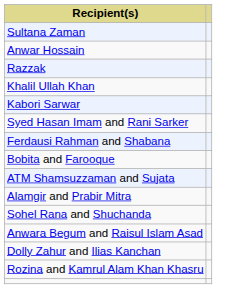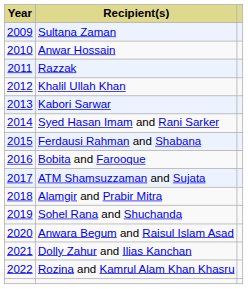+ column: Year | 2009 | 2010 | 2011 | 2012 | 2013 | 2014 | 2015 | 2016 | 2017 | 2018 | 2019 | 2020 | 2021 | 2022
